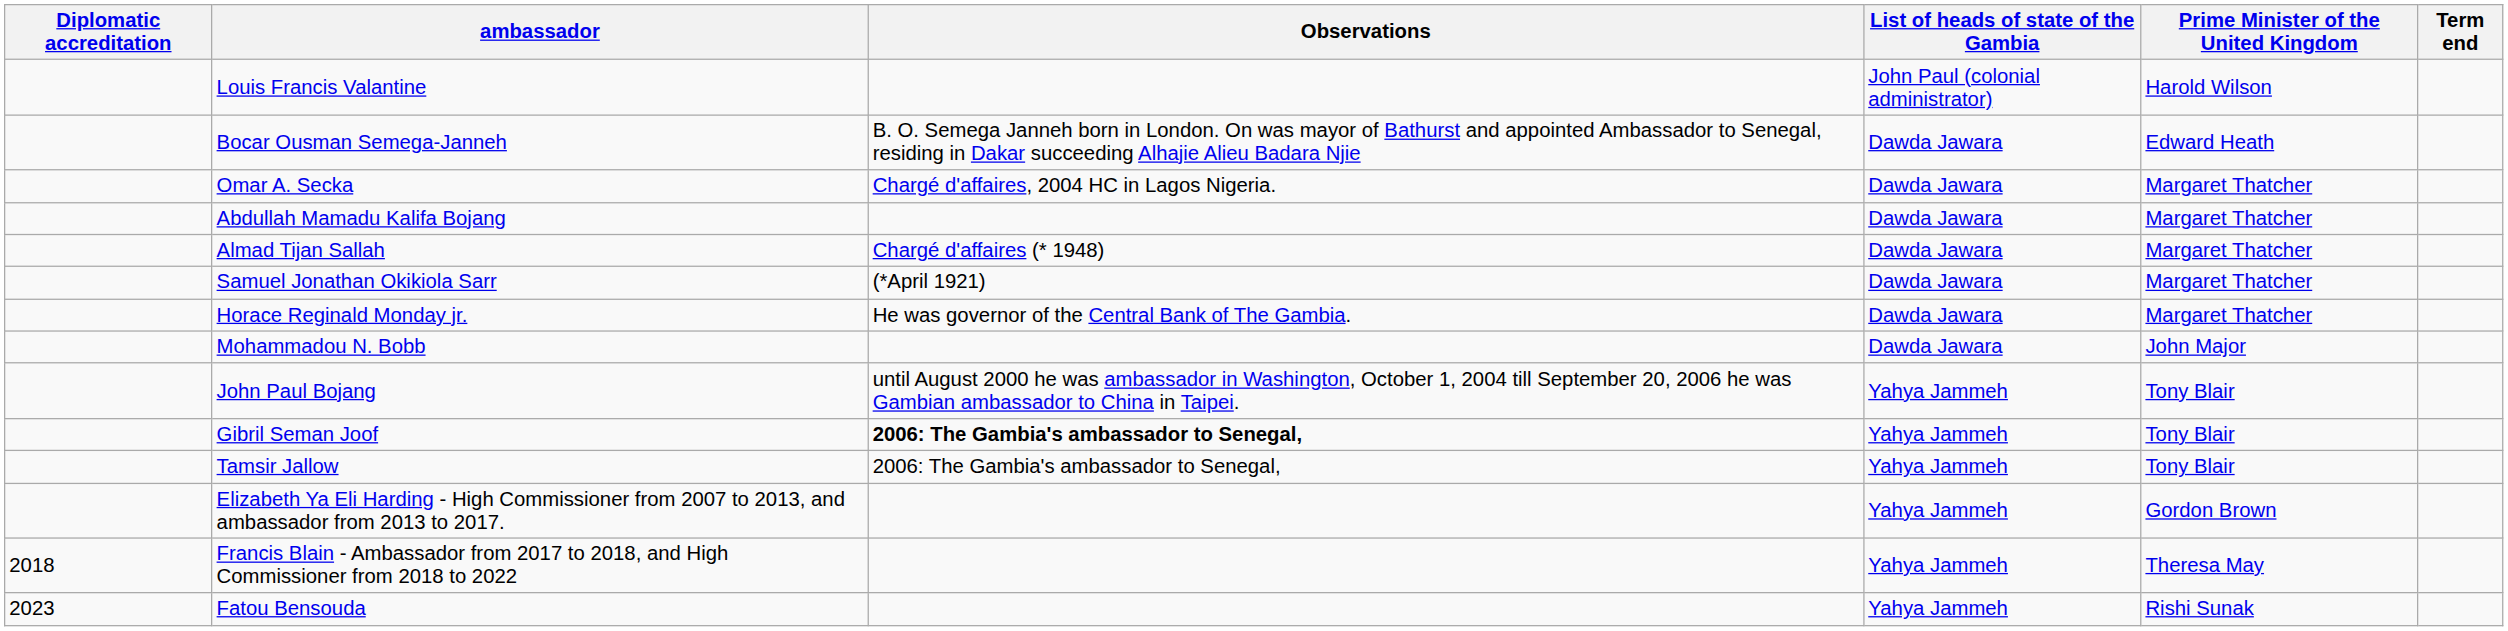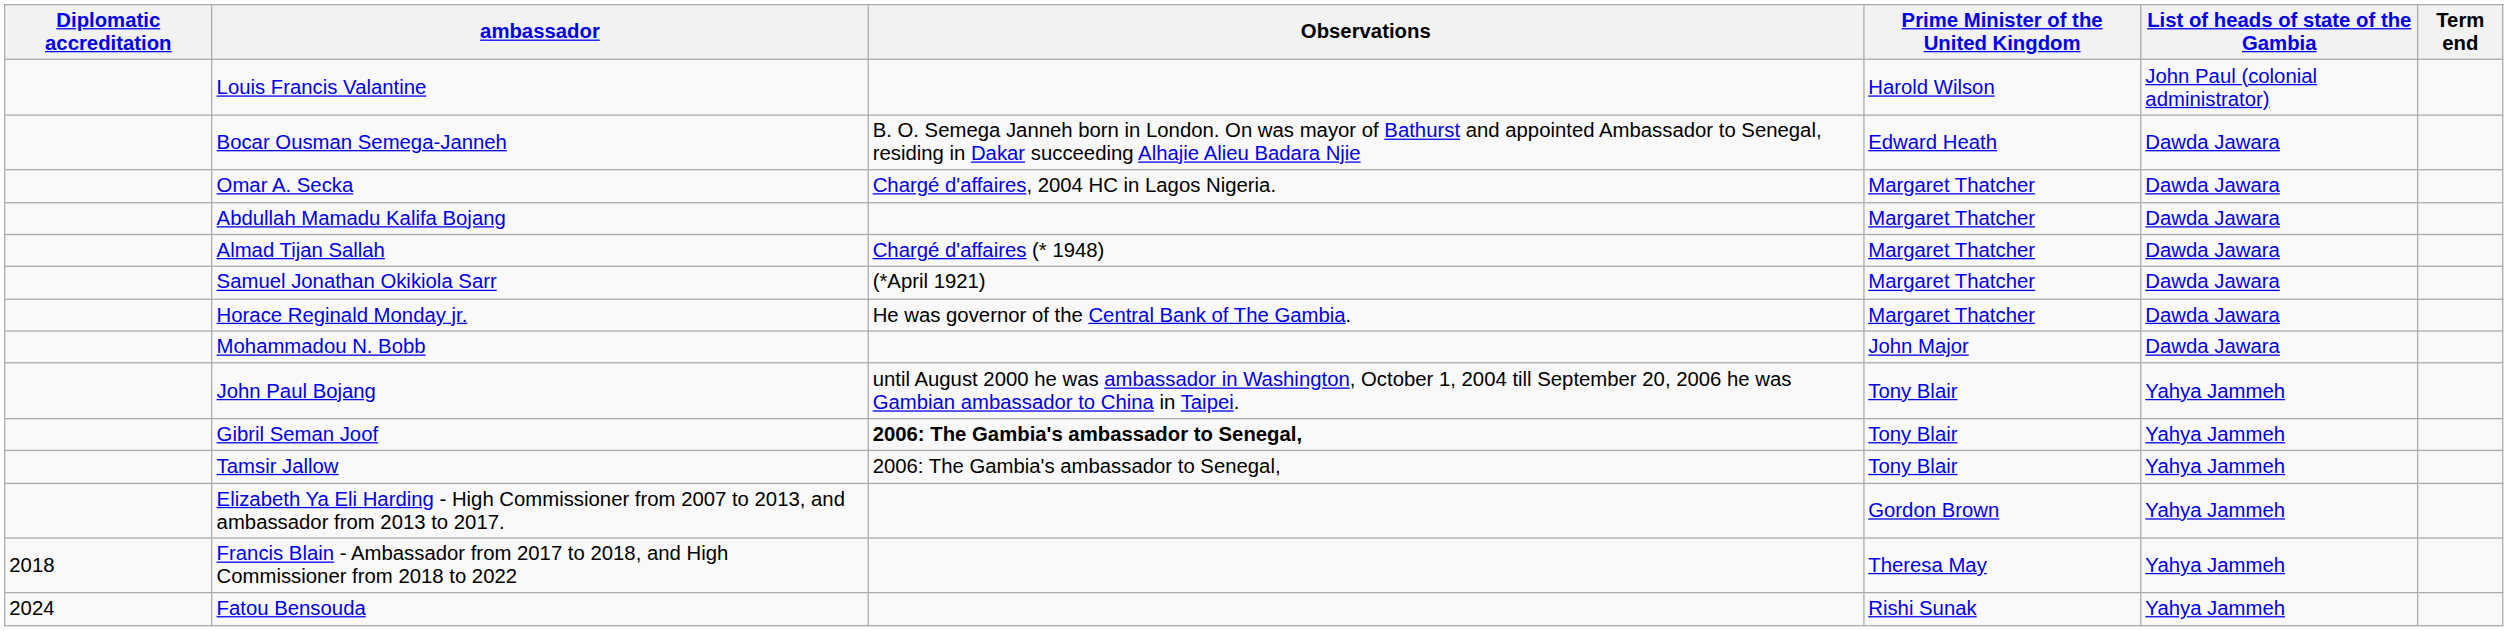columns swapped: List of heads of state of the Gambia <-> Prime Minister of the United Kingdom
Fatou Bensouda | Diplomatic accreditation: 2023 -> 2024
